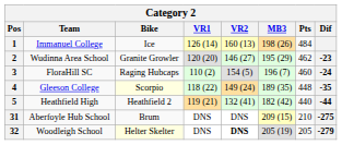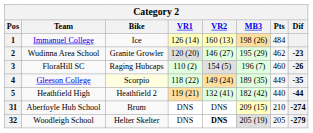3 | Dif: -24 -> -26
4 | Pts: 448 -> 449
31 | Dif: -275 -> -274
32 | Bike: lightyellow background -> no background
